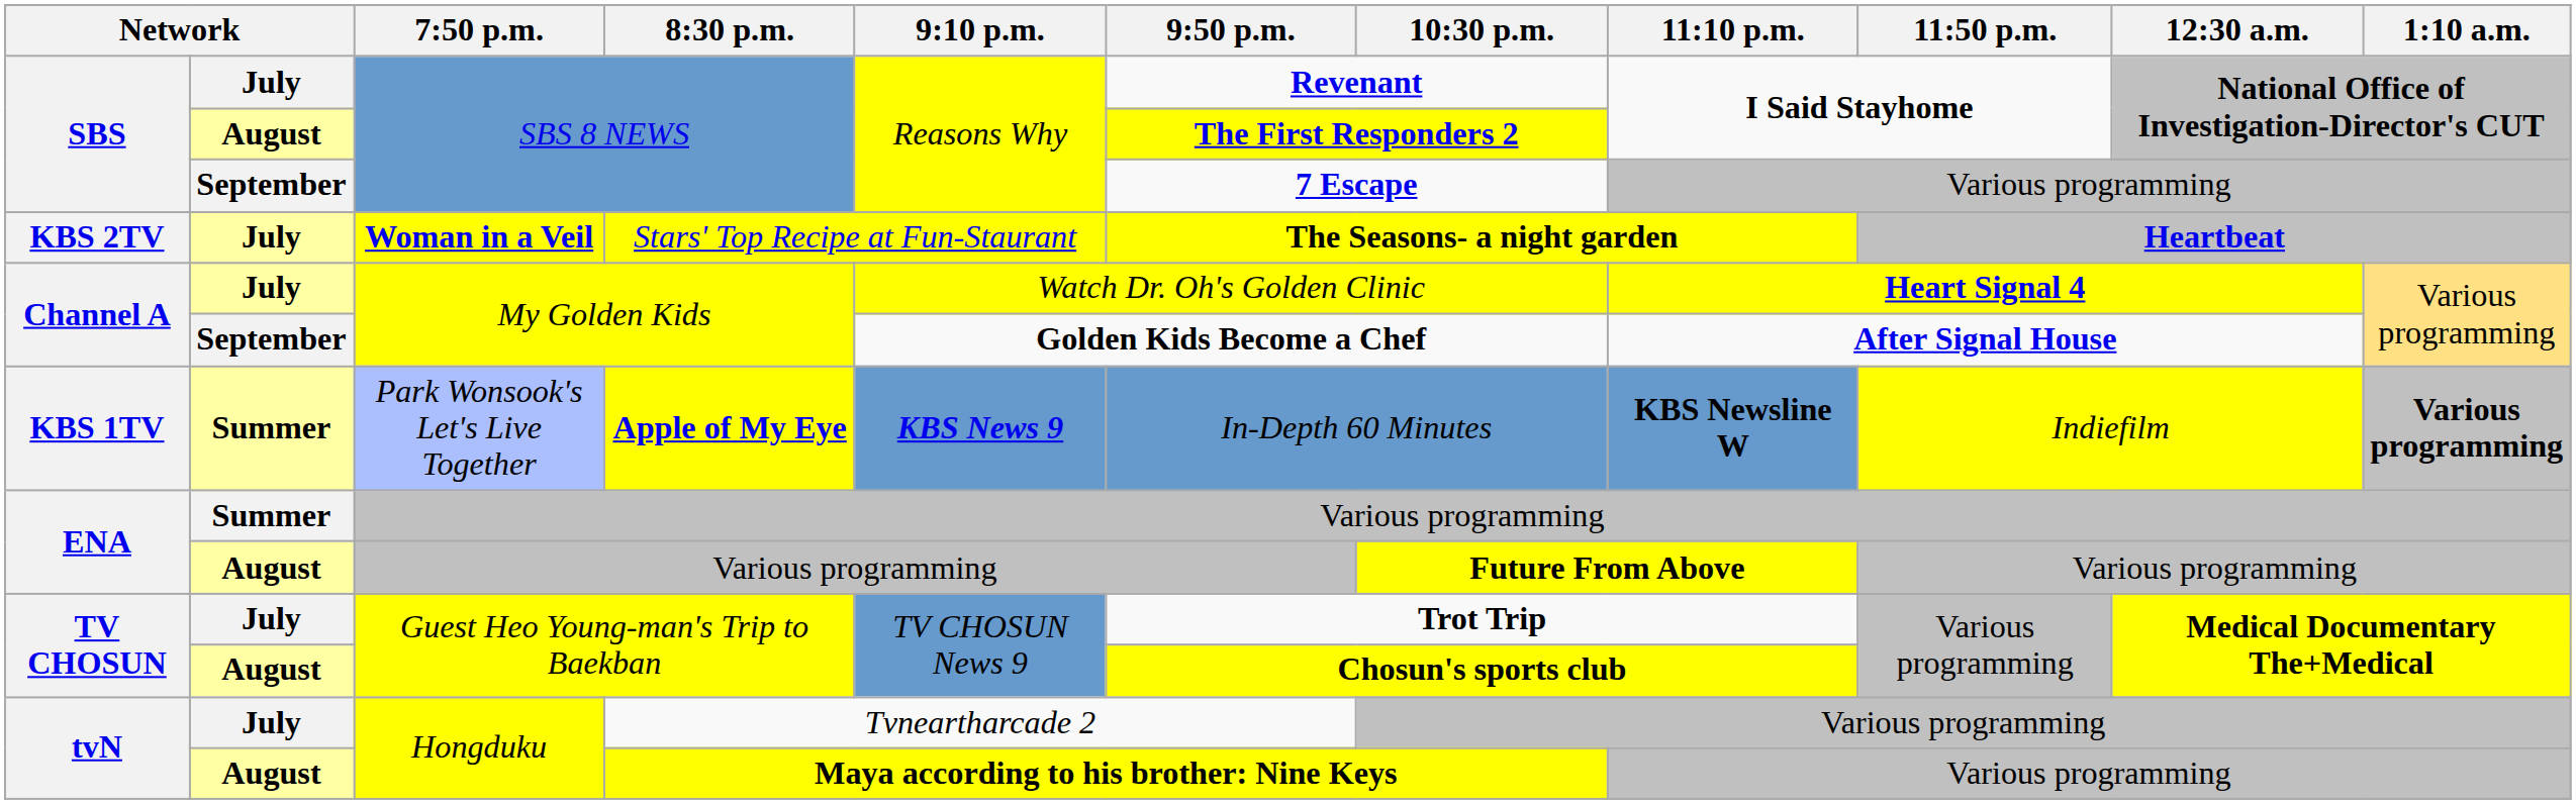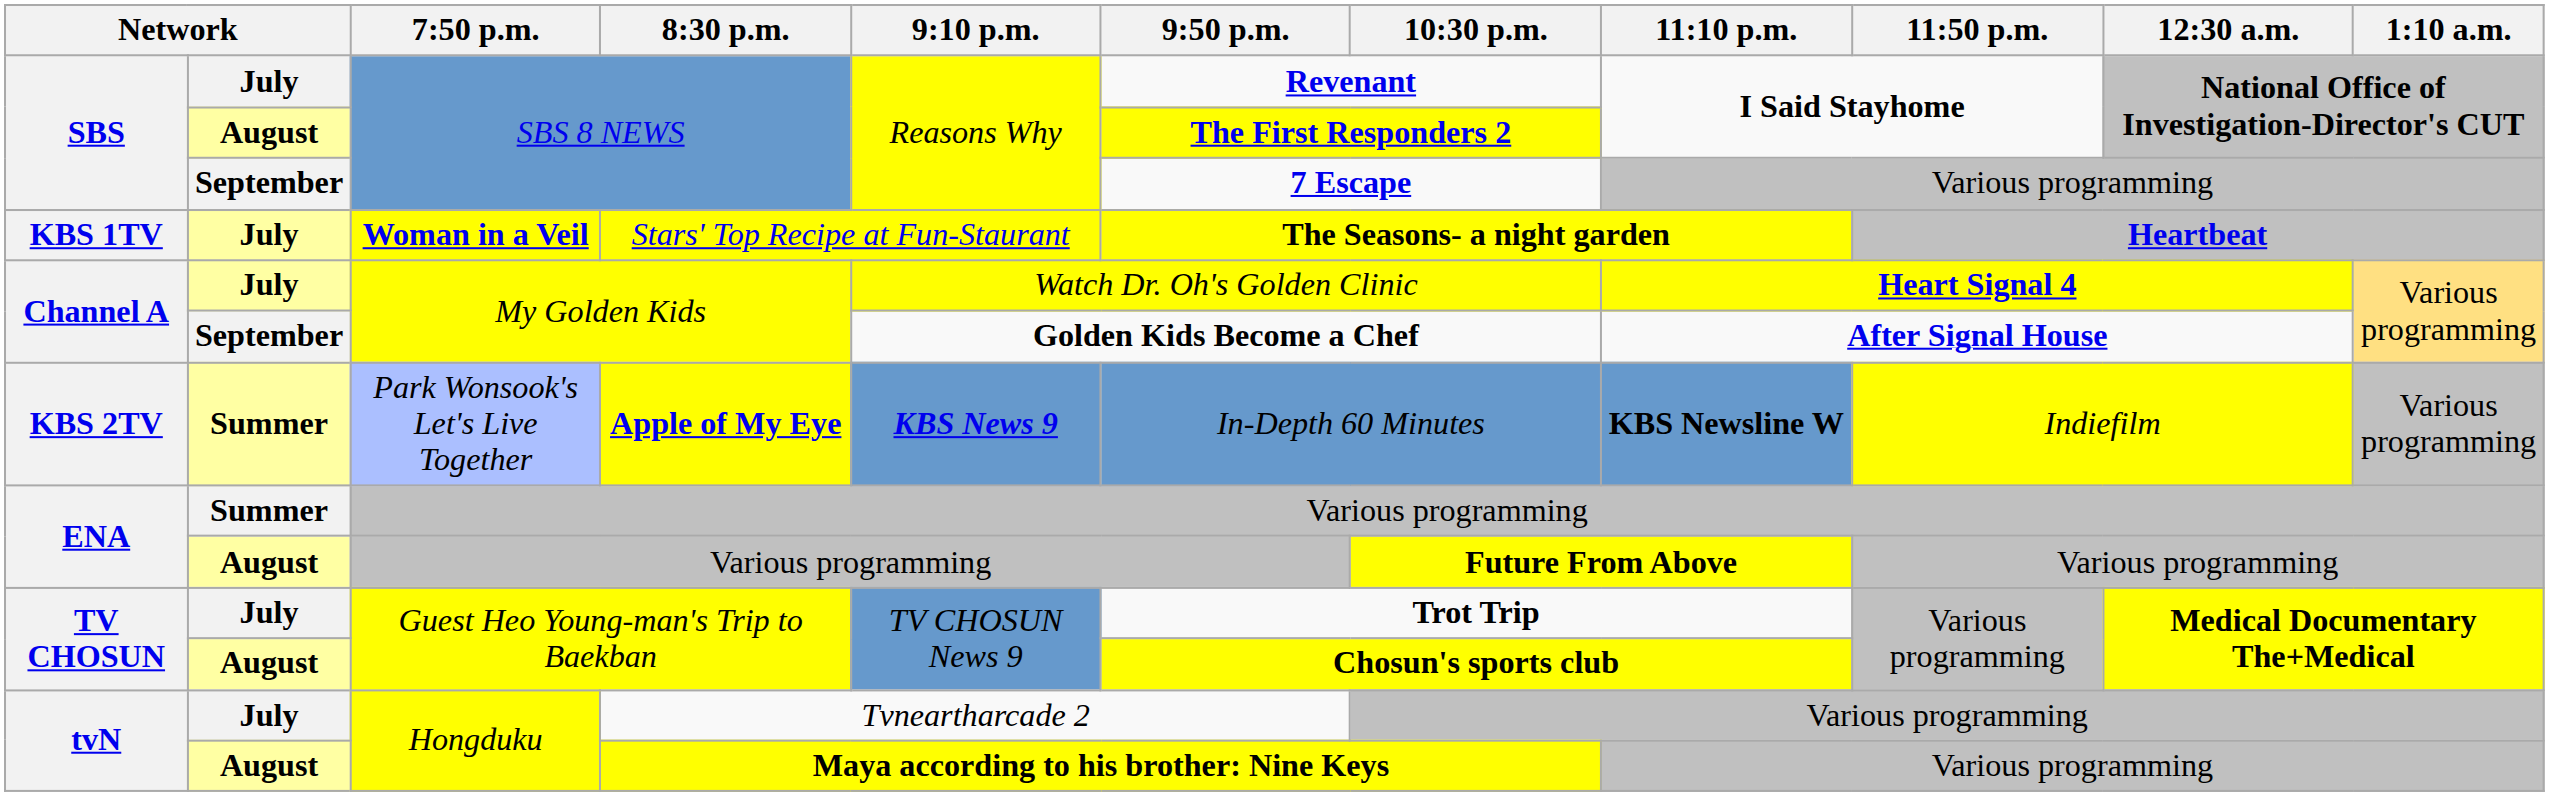Stars' Top Recipe at Fun-Staurant | column 1: KBS 2TV -> KBS 1TV
Apple of My Eye | column 1: KBS 1TV -> KBS 2TV
Apple of My Eye | 1:10 a.m.: bold -> normal
